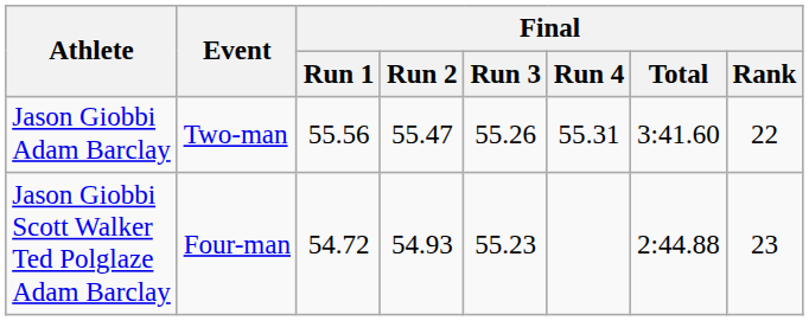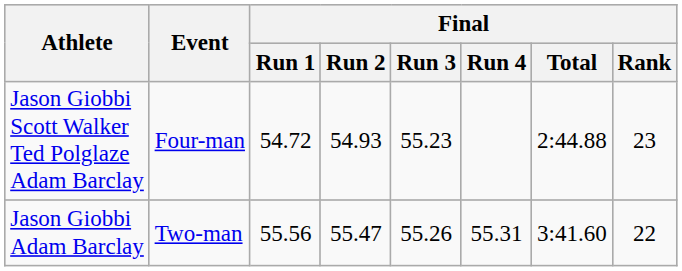rows swapped: Jason Giobbi Adam Barclay <-> Jason Giobbi Scott Walker Ted Polglaze Adam Barclay
